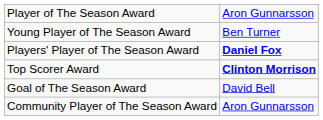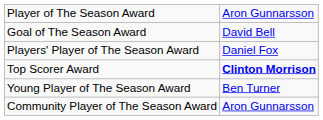rows swapped: Young Player of The Season Award <-> Goal of The Season Award
Players' Player of The Season Award | column 2: bold -> normal
